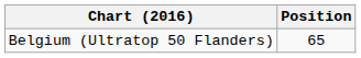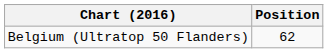Belgium (Ultratop 50 Flanders) | Position: 65 -> 62
